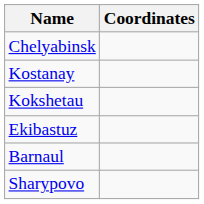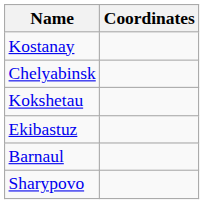rows swapped: Chelyabinsk <-> Kostanay
